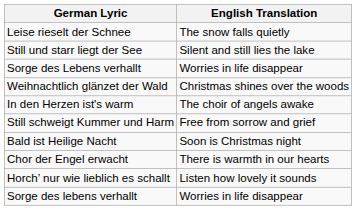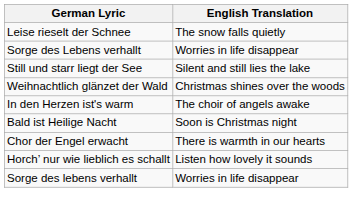rows swapped: Still und starr liegt der See <-> Sorge des Lebens verhallt
- row: Still schweigt Kummer und Harm | Free from sorrow and grief
